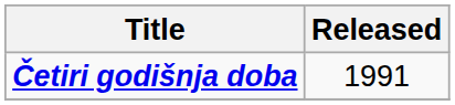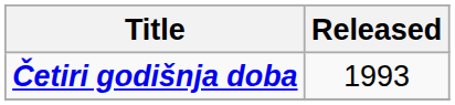Četiri godišnja doba | Released: 1991 -> 1993
